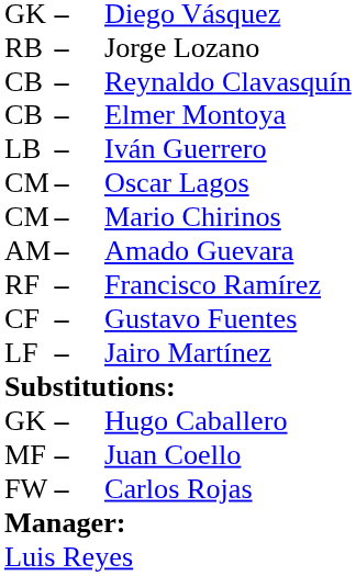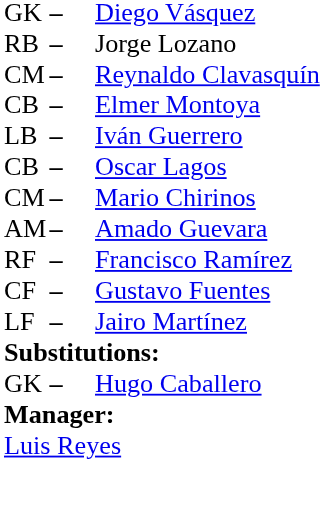Reynaldo Clavasquín | column 1: CB -> CM
Oscar Lagos | column 1: CM -> CB
- row: MF | – | Juan Coello
- row: FW | – | Carlos Rojas
